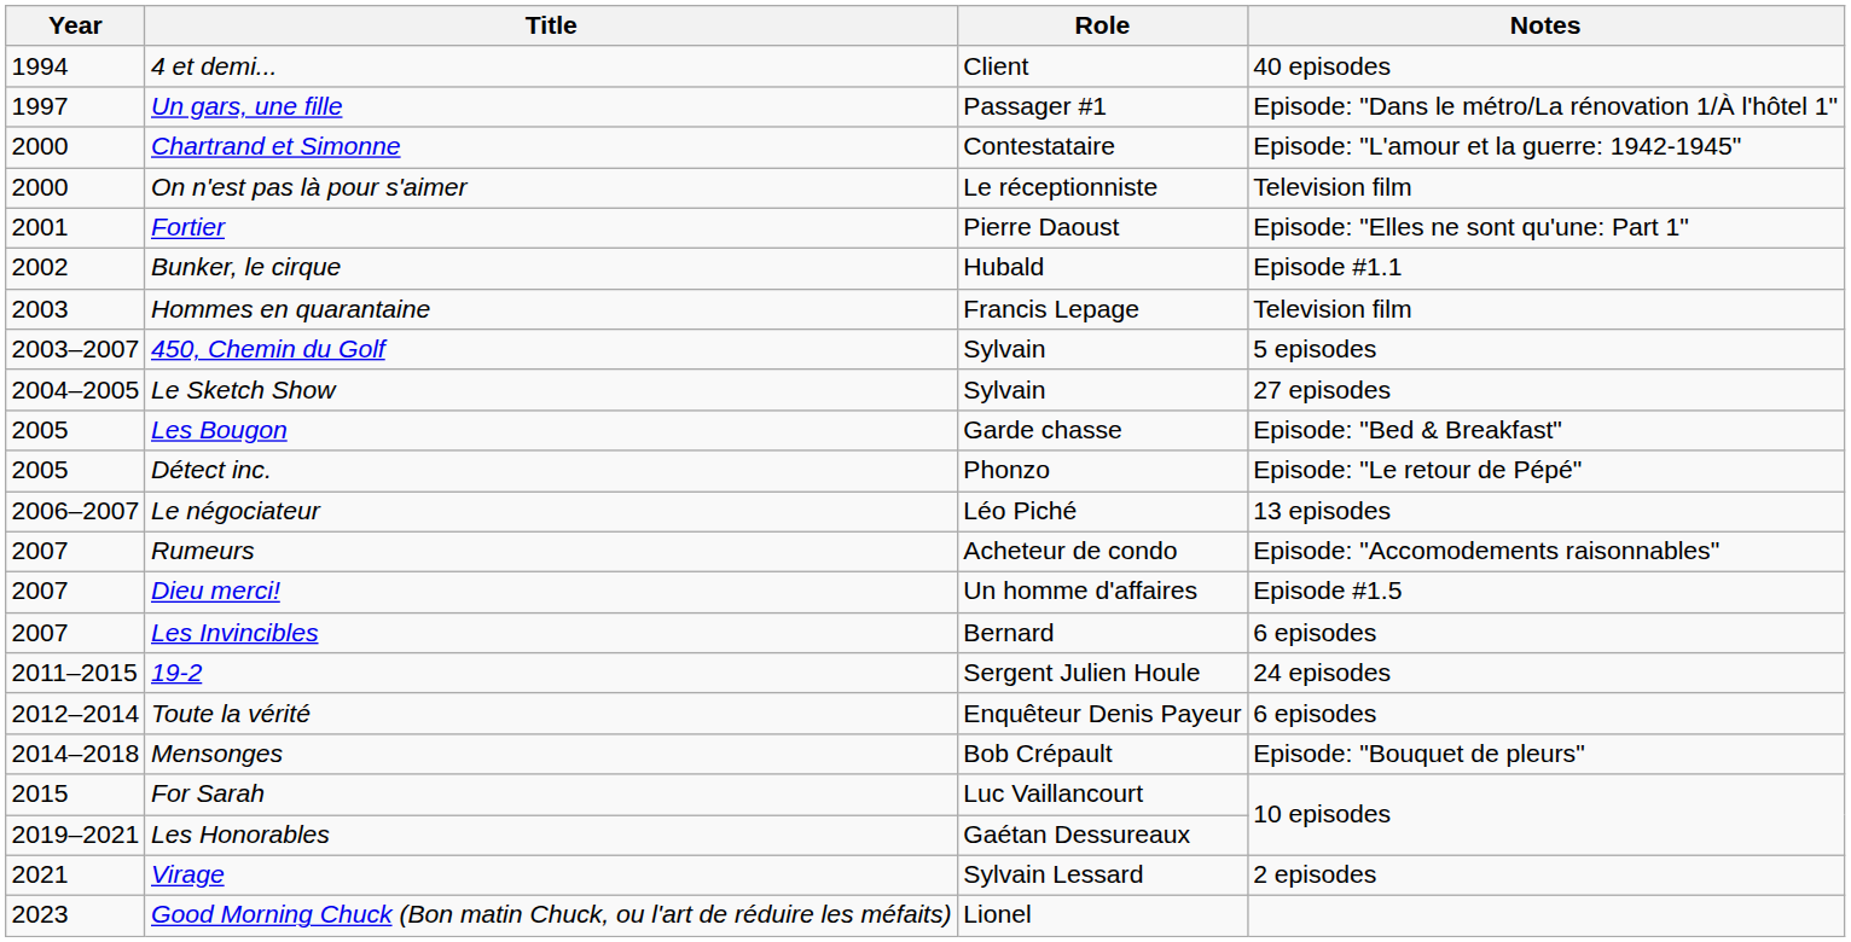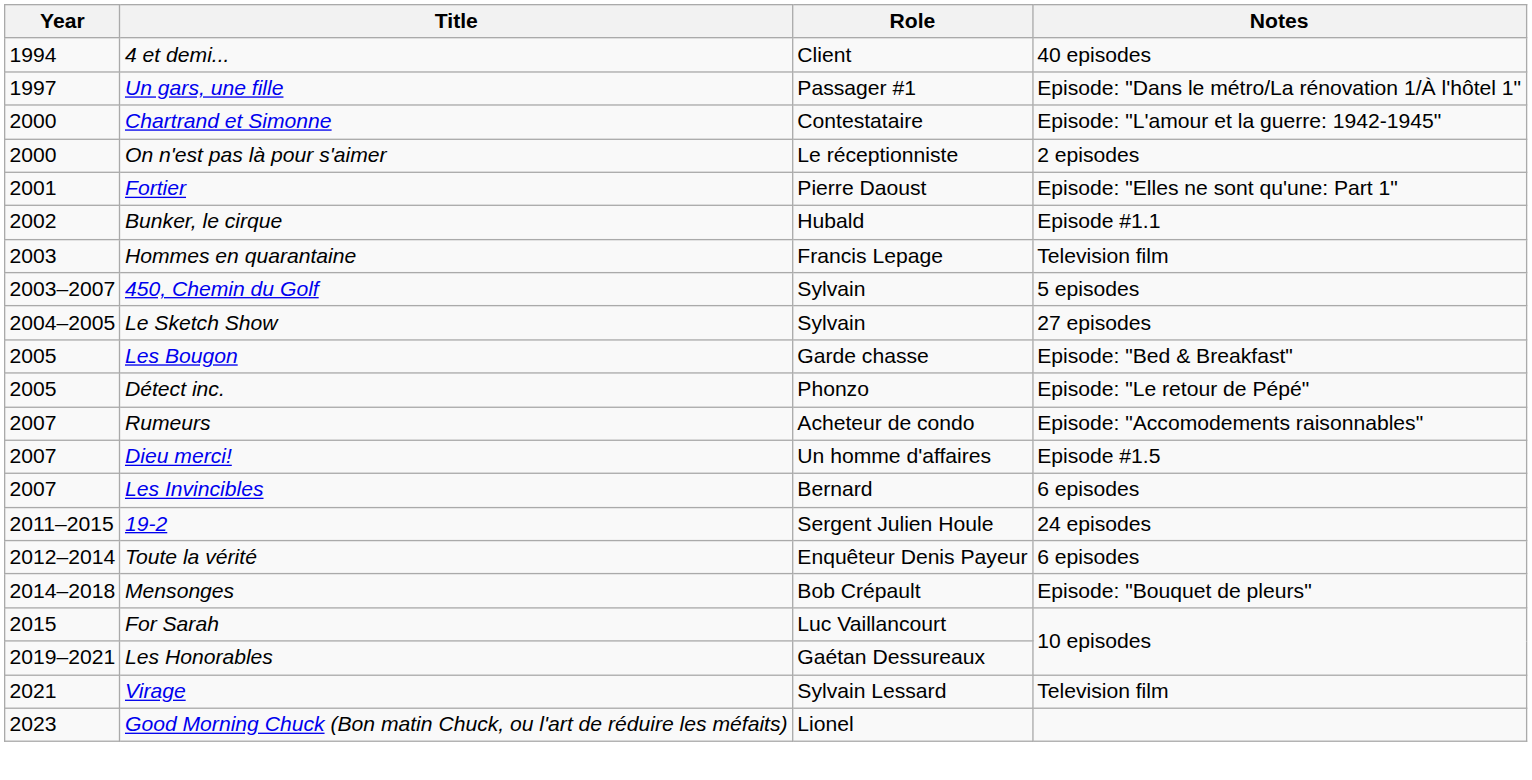On n'est pas là pour s'aimer | Notes: Television film -> 2 episodes
- row: 2006–2007 | Le négociateur | Léo Piché | 13 episodes
Virage | Notes: 2 episodes -> Television film
